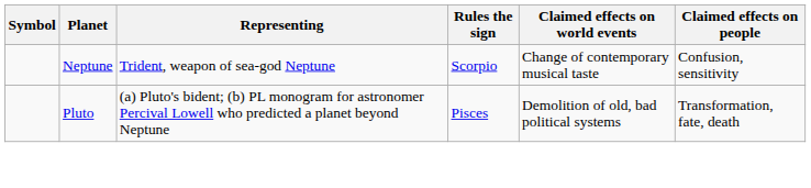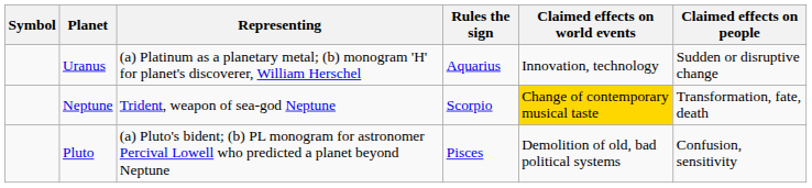+ row: Uranus | (a) Platinum as a planetary metal; (b) monogram 'H' for planet's discoverer, William Herschel | Aquarius | Innovation, technology | Sudden or disruptive change
Neptune | Claimed effects on world events: no background -> gold background
Neptune | Claimed effects on people: Confusion, sensitivity -> Transformation, fate, death
Pluto | Claimed effects on people: Transformation, fate, death -> Confusion, sensitivity
